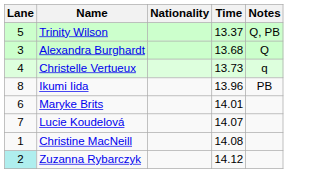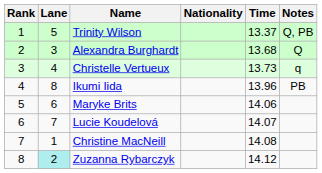+ column: Rank | 1 | 2 | 3 | 4 | 5 | 6 | 7 | 8
Maryke Brits | Time: 14.01 -> 14.06
